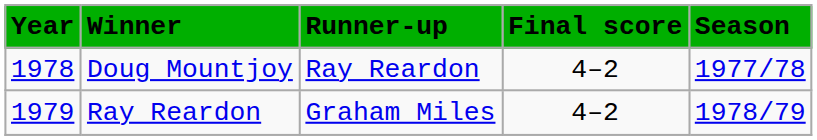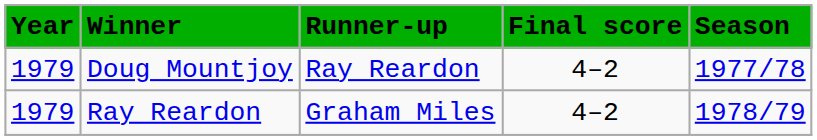Doug Mountjoy | Year: 1978 -> 1979
